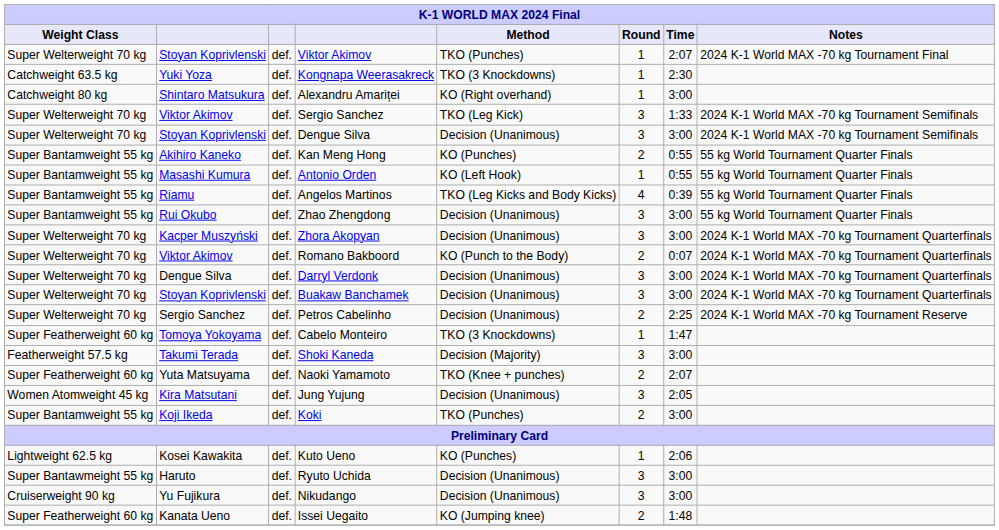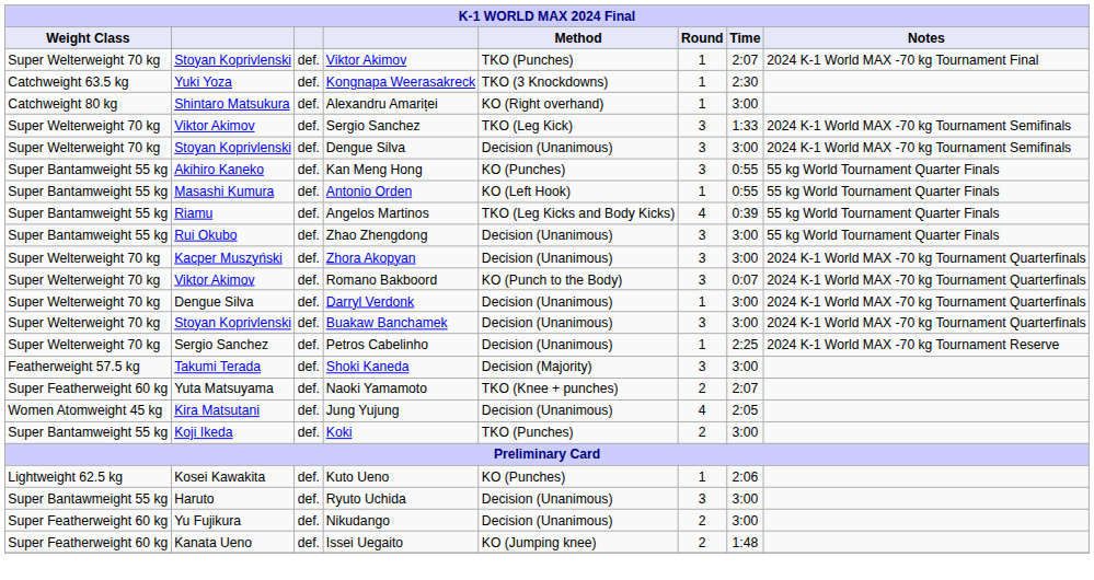Kan Meng Hong | Round: 2 -> 3
Romano Bakboord | Round: 2 -> 3
Darryl Verdonk | Round: 3 -> 1
Petros Cabelinho | Round: 2 -> 1
- row: Super Featherweight 60 kg | Tomoya Yokoyama | def. | Cabelo Monteiro | TKO (3 Knockdowns) | 1 | 1:47
Jung Yujung | Round: 3 -> 4
Nikudango | Weight Class: Cruiserweight 90 kg -> Super Featherweight 60 kg
Nikudango | Round: 3 -> 2
